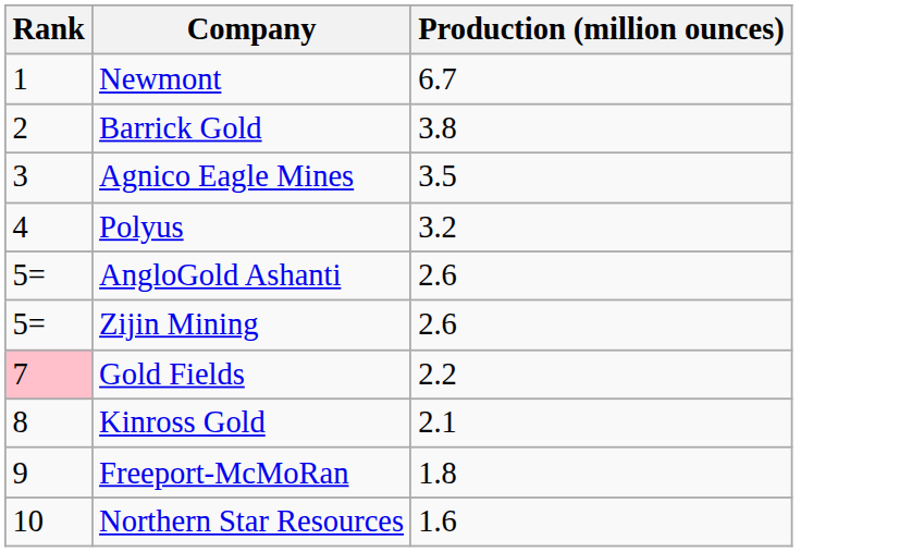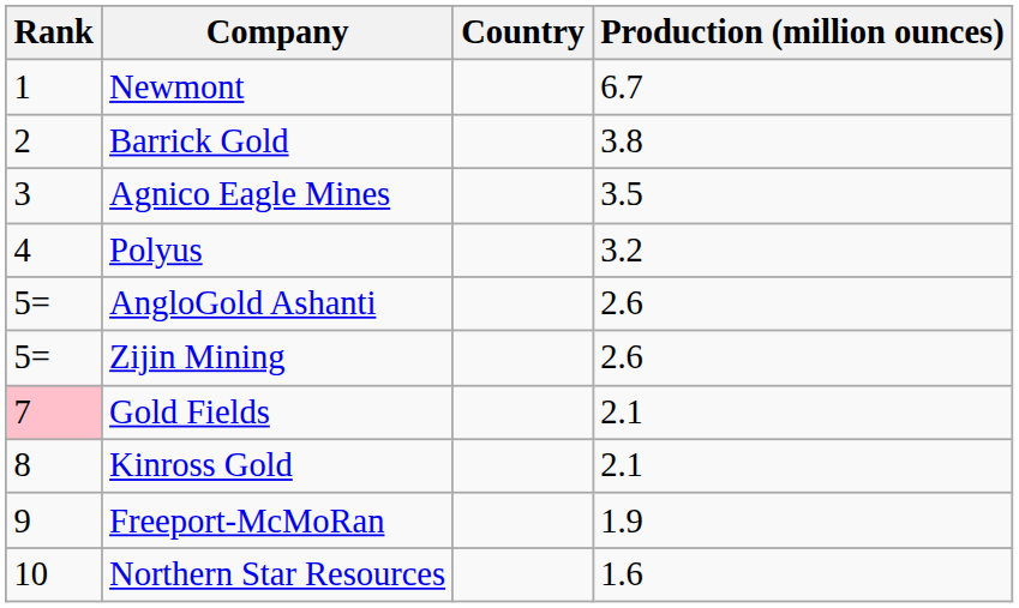+ column: Country
Gold Fields | Production (million ounces): 2.2 -> 2.1
Freeport-McMoRan | Production (million ounces): 1.8 -> 1.9
